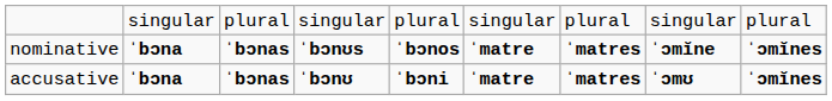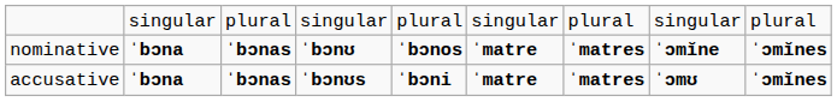nominative | column 4: ˈbɔnʊs -> ˈbɔnʊ
accusative | column 4: ˈbɔnʊ -> ˈbɔnʊs
